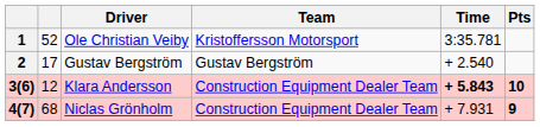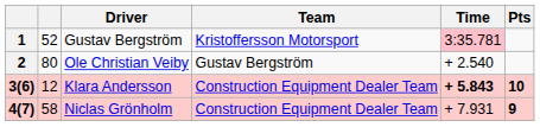1 | Driver: Ole Christian Veiby -> Gustav Bergström
1 | Time: no background -> pink background
2 | column 2: 17 -> 80
2 | Driver: Gustav Bergström -> Ole Christian Veiby
4(7) | column 2: 68 -> 58
